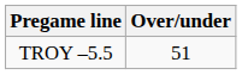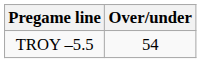TROY –5.5 | Over/under: 51 -> 54
